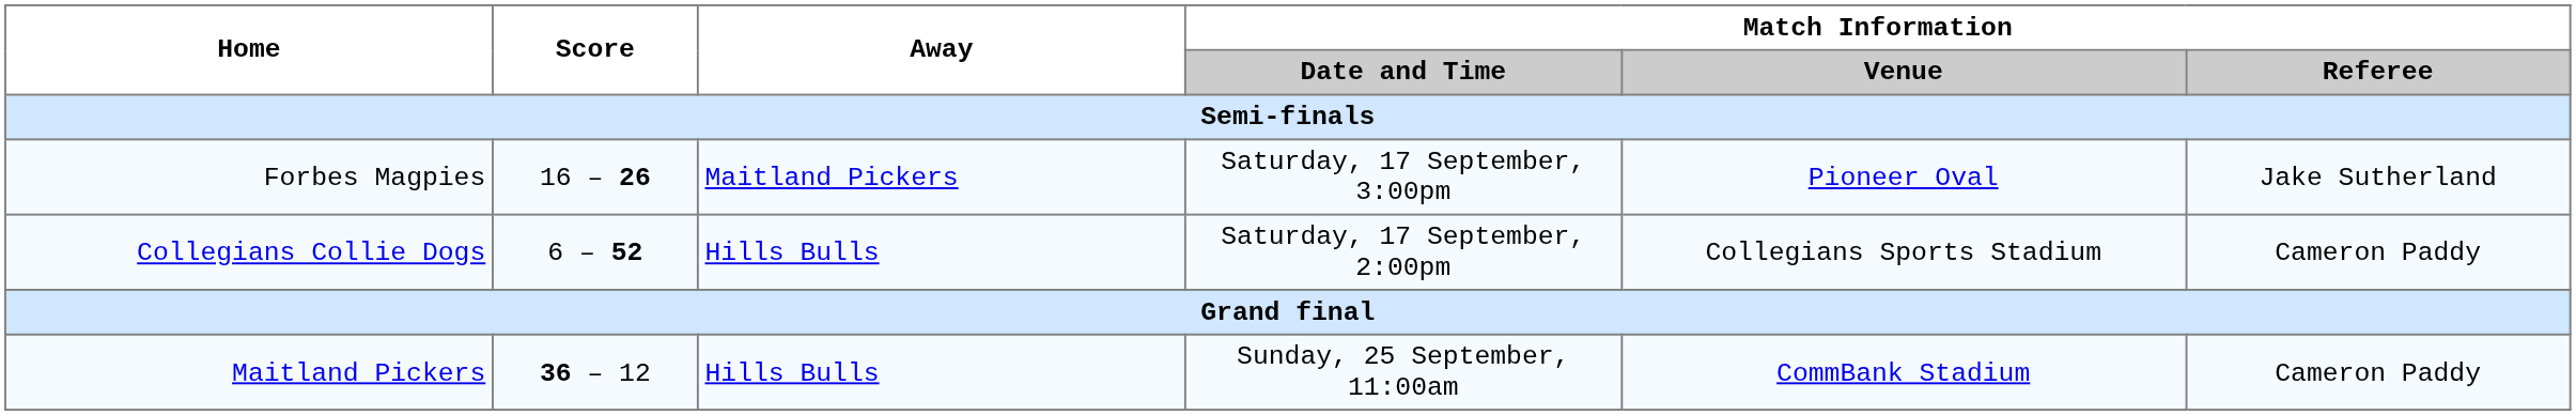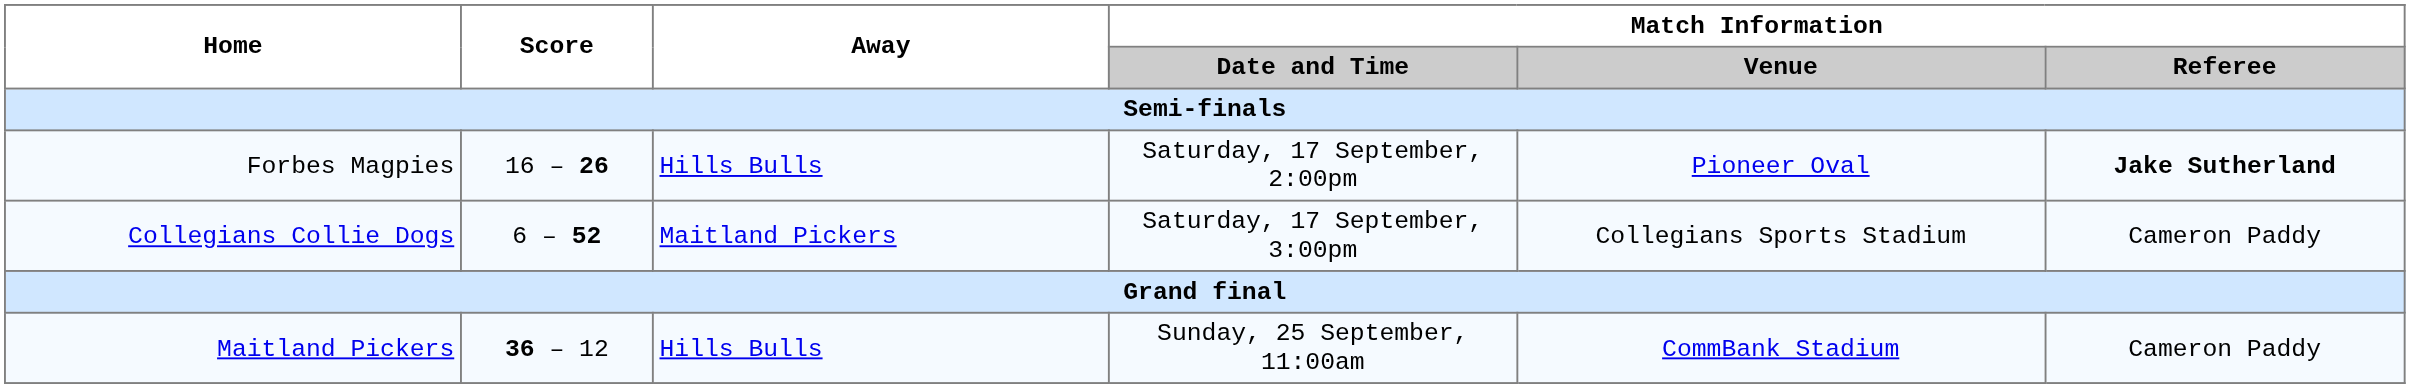Forbes Magpies | Away: Maitland Pickers -> Hills Bulls
Forbes Magpies | Match Information / Date and Time: Saturday, 17 September, 3:00pm -> Saturday, 17 September, 2:00pm
Forbes Magpies | Match Information / Referee: normal -> bold
Collegians Collie Dogs | Away: Hills Bulls -> Maitland Pickers
Collegians Collie Dogs | Match Information / Date and Time: Saturday, 17 September, 2:00pm -> Saturday, 17 September, 3:00pm
